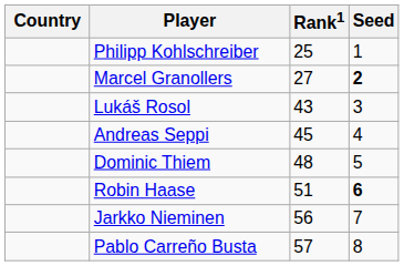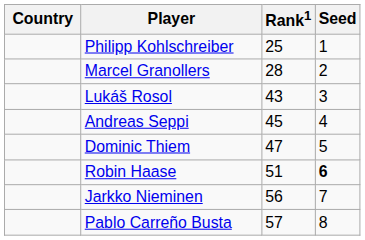Marcel Granollers | Rank1: 27 -> 28
Marcel Granollers | Seed: bold -> normal
Dominic Thiem | Rank1: 48 -> 47
